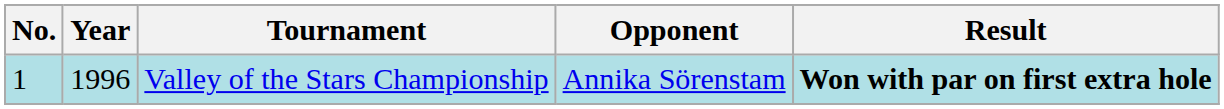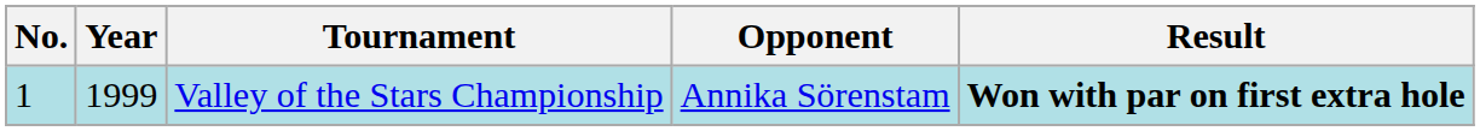Valley of the Stars Championship | Year: 1996 -> 1999
